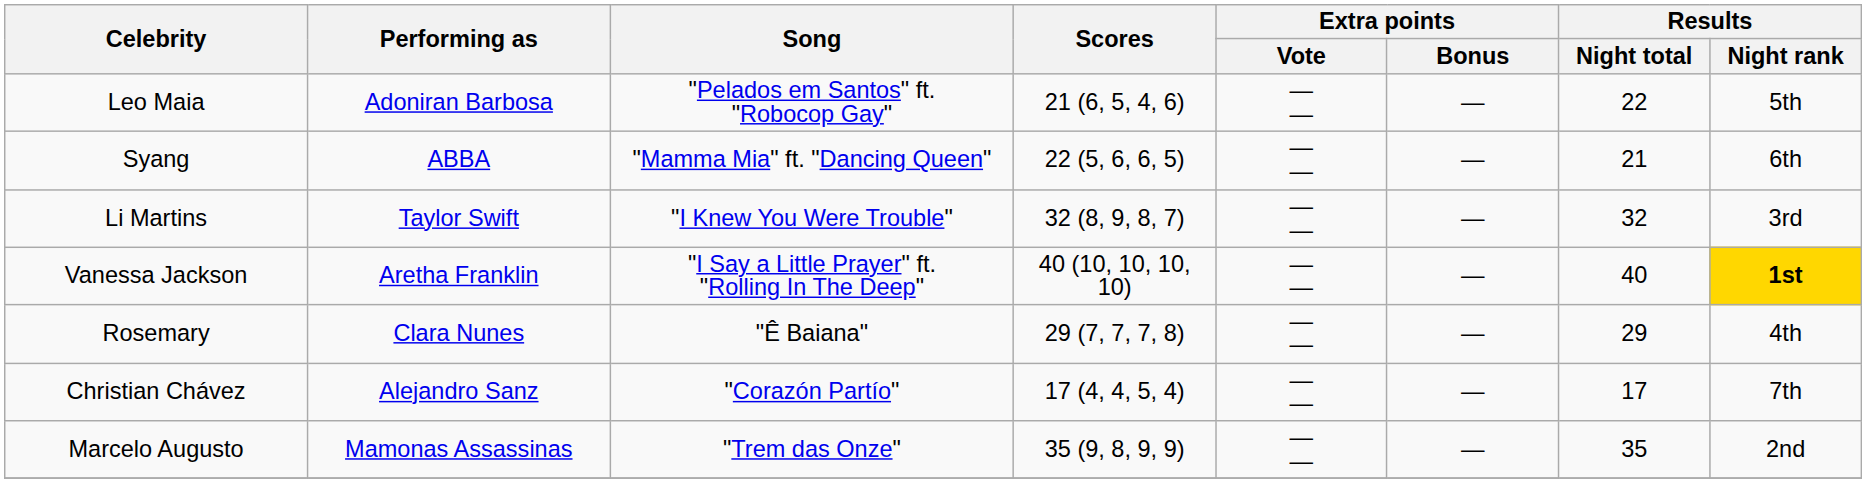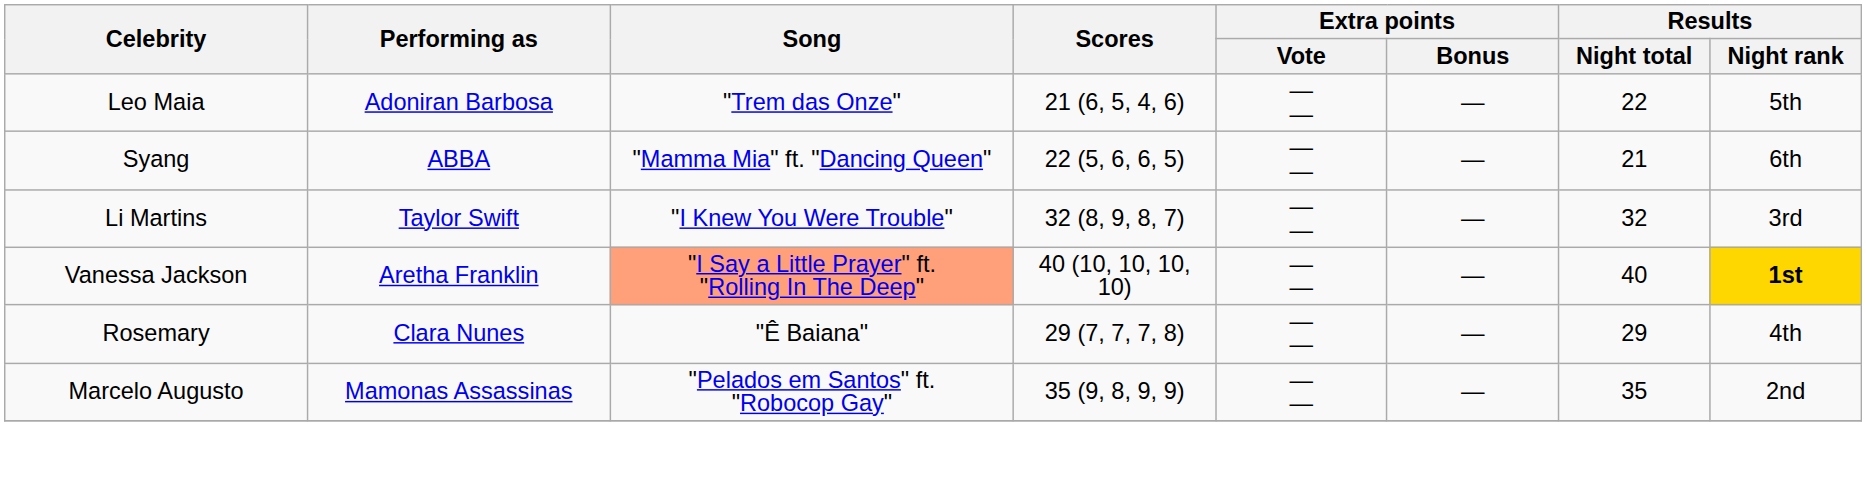Leo Maia | Song: "Pelados em Santos" ft. "Robocop Gay" -> "Trem das Onze"
Vanessa Jackson | Song: no background -> lightsalmon background
- row: Christian Chávez | Alejandro Sanz | "Corazón Partío" | 17 (4, 4, 5, 4) | — — | — | 17 | 7th
Marcelo Augusto | Song: "Trem das Onze" -> "Pelados em Santos" ft. "Robocop Gay"
